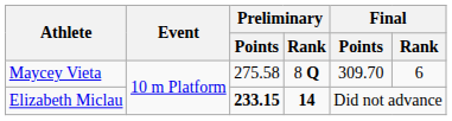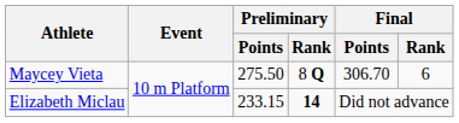Maycey Vieta | Preliminary / Points: 275.58 -> 275.50
Maycey Vieta | Final / Points: 309.70 -> 306.70
Elizabeth Miclau | Preliminary / Points: bold -> normal
